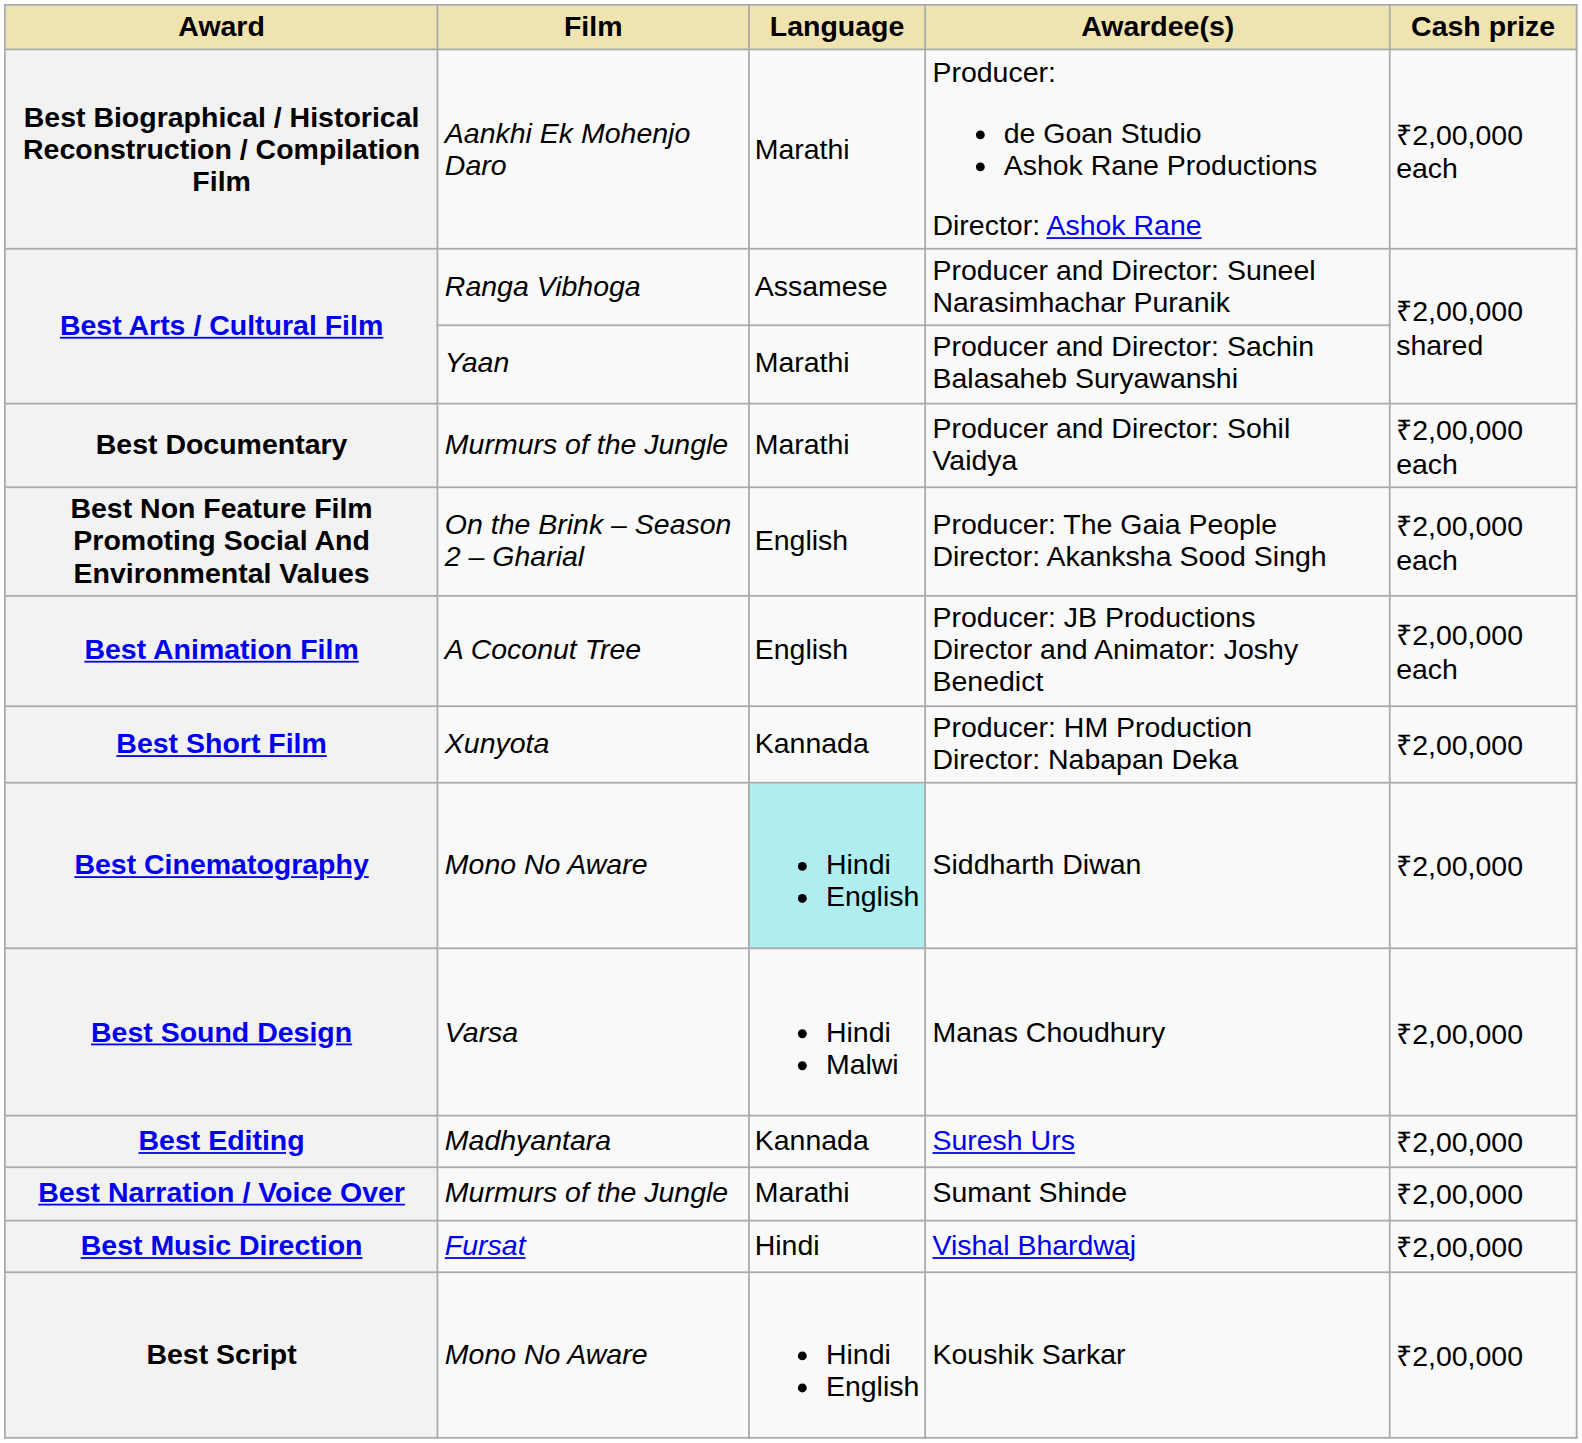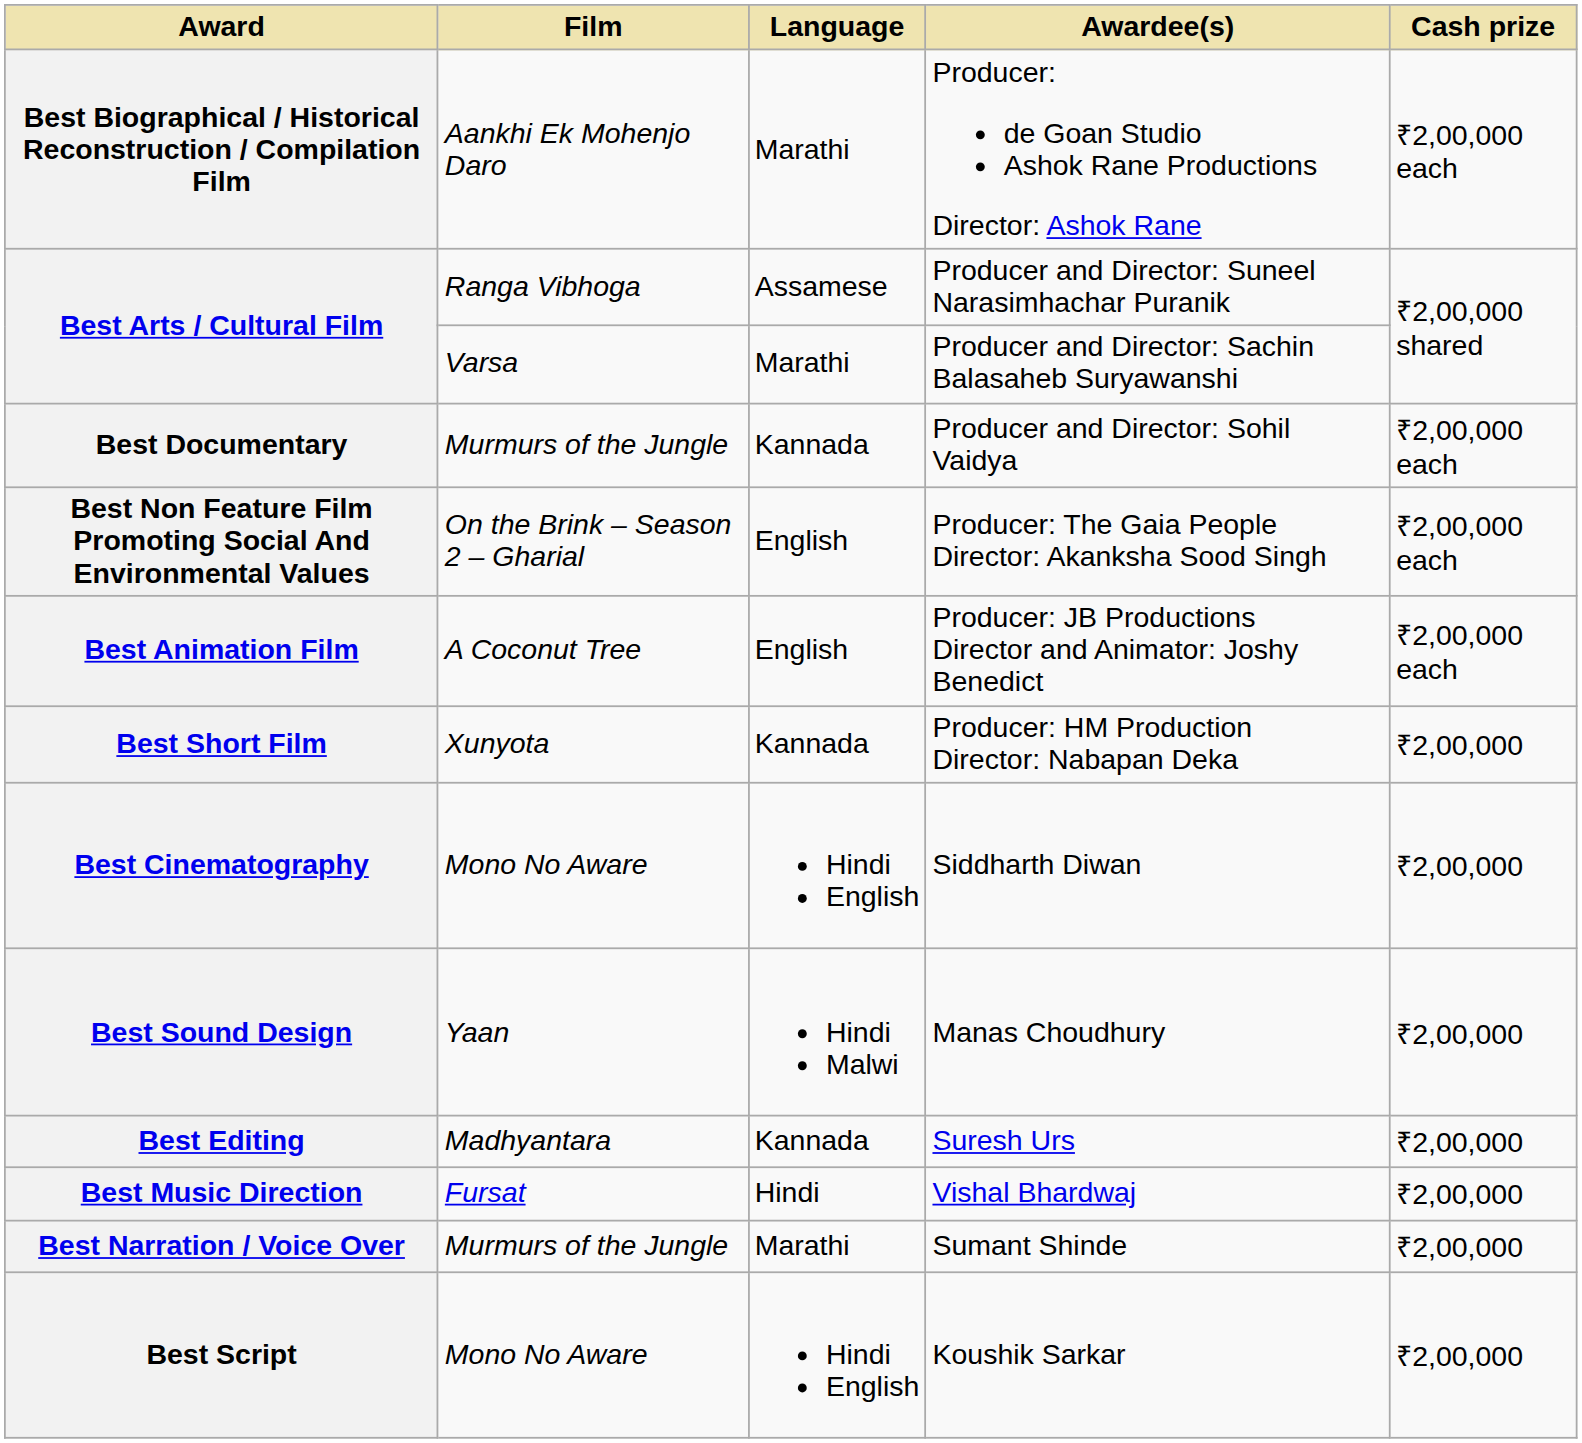Producer and Director: Sachin Balasaheb Suryawanshi | Film: Yaan -> Varsa
Producer and Director: Sohil Vaidya | Language: Marathi -> Kannada
Siddharth Diwan | Language: paleturquoise background -> no background
Manas Choudhury | Film: Varsa -> Yaan
rows swapped: Vishal Bhardwaj <-> Sumant Shinde
